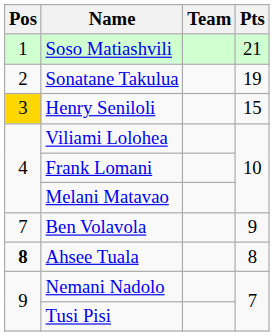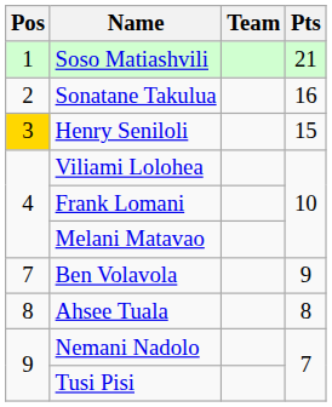Sonatane Takulua | Pts: 19 -> 16
Ahsee Tuala | Pos: bold -> normal
